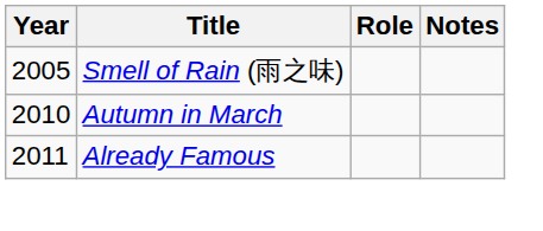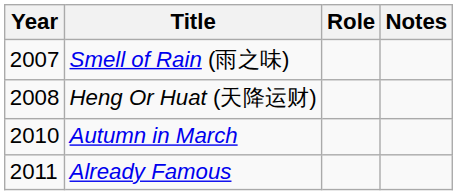Smell of Rain (雨之味) | Year: 2005 -> 2007
+ row: 2008 | Heng Or Huat (天降运财)
